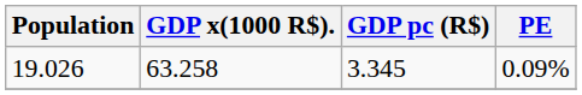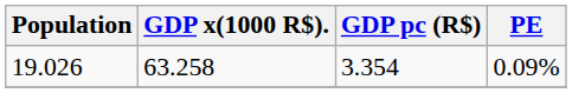19.026 | GDP pc (R$): 3.345 -> 3.354
